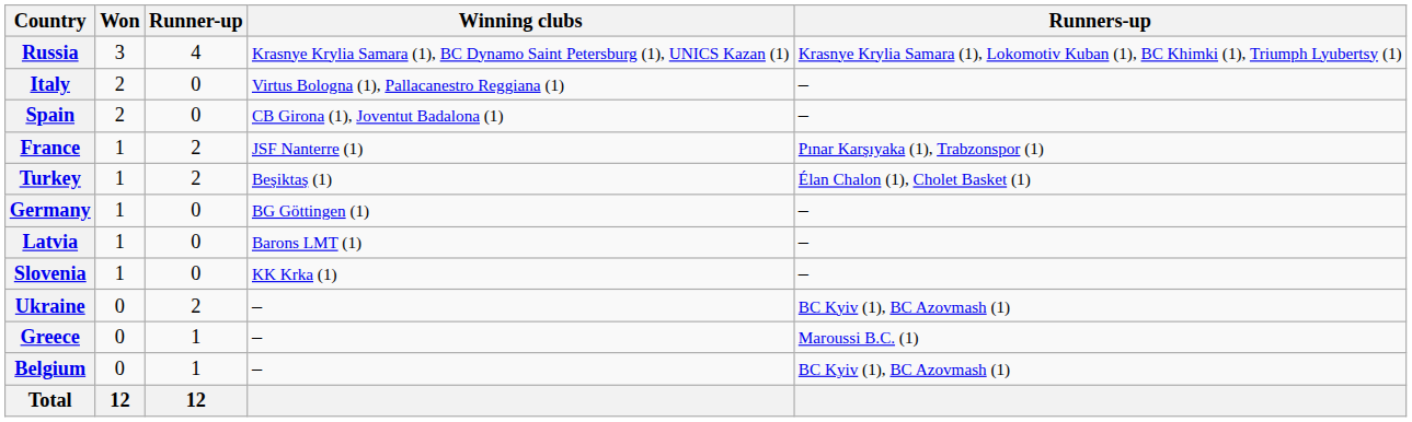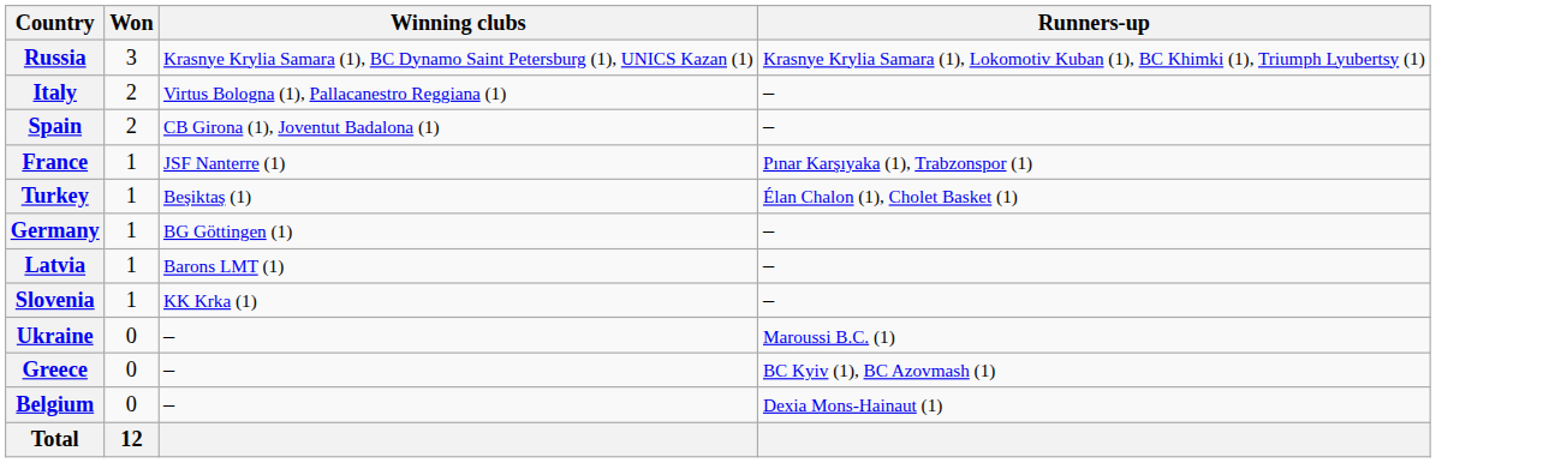- column: Runner-up | 4 | 0 | 0 | 2 | 2 | 0 | 0 | 0 | 2 | 1 | 1 | 12
Ukraine | Runners-up: BC Kyiv (1), BC Azovmash (1) -> Maroussi B.C. (1)
Greece | Runners-up: Maroussi B.C. (1) -> BC Kyiv (1), BC Azovmash (1)
Belgium | Runners-up: BC Kyiv (1), BC Azovmash (1) -> Dexia Mons-Hainaut (1)
